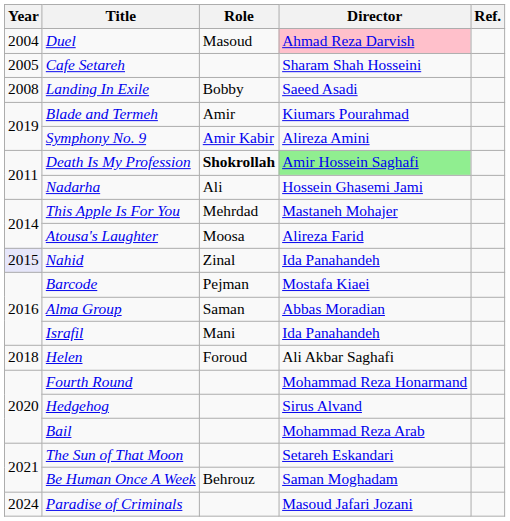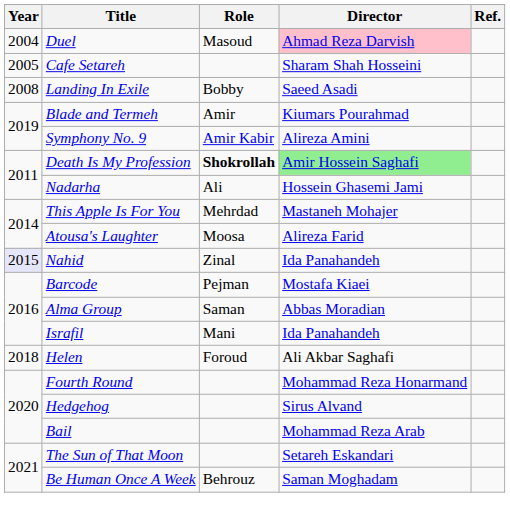- row: 2024 | Paradise of Criminals | Masoud Jafari Jozani
